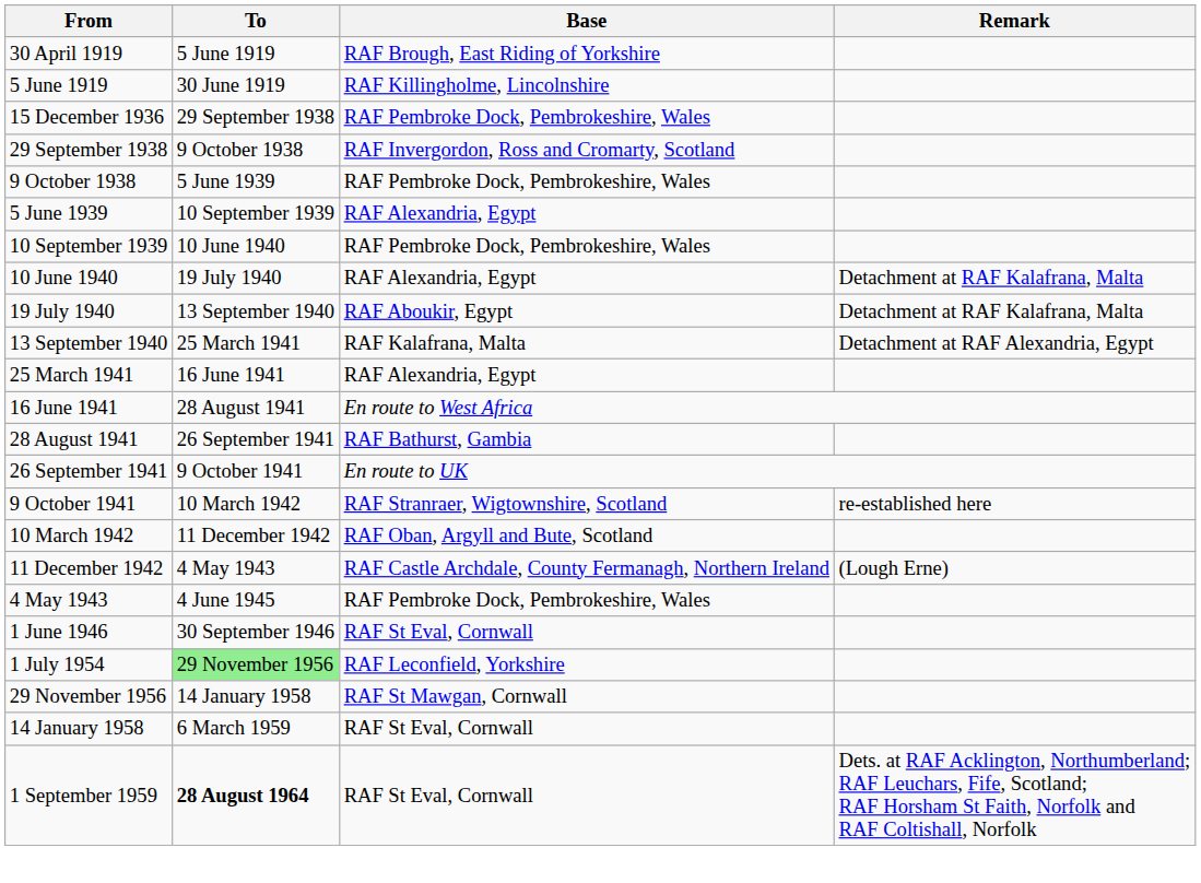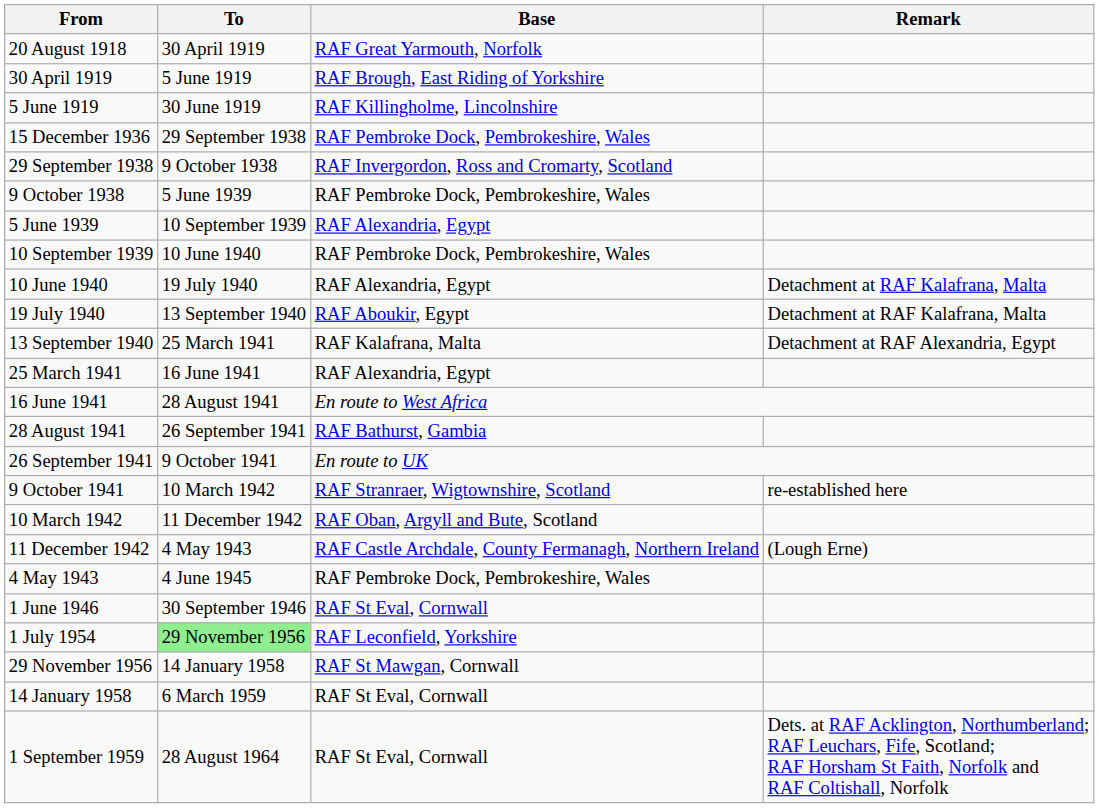+ row: 20 August 1918 | 30 April 1919 | RAF Great Yarmouth, Norfolk
1 September 1959 | To: bold -> normal
